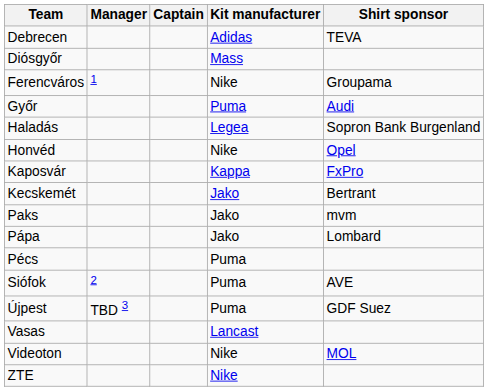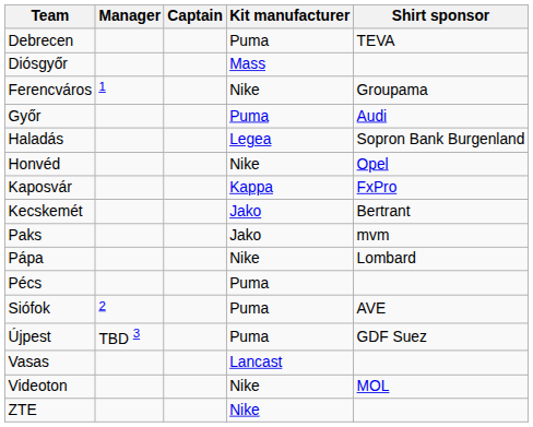Debrecen | Kit manufacturer: Adidas -> Puma
Pápa | Kit manufacturer: Jako -> Nike
